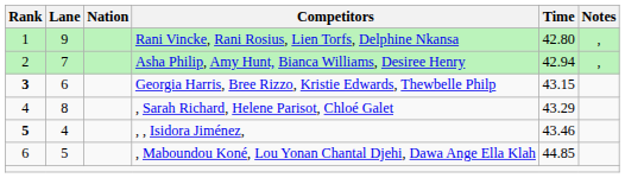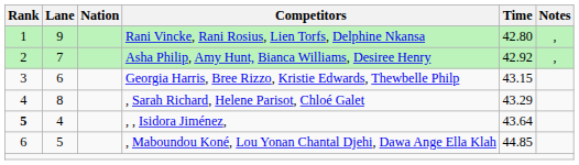Asha Philip, Amy Hunt, Bianca Williams, Desiree Henry | Time: 42.94 -> 42.92
Georgia Harris, Bree Rizzo, Kristie Edwards, Thewbelle Philp | Rank: bold -> normal
, , Isidora Jiménez, | Time: 43.46 -> 43.64
